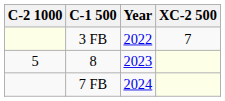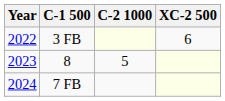columns swapped: Year <-> C-2 1000
3 FB | XC-2 500: 7 -> 6
